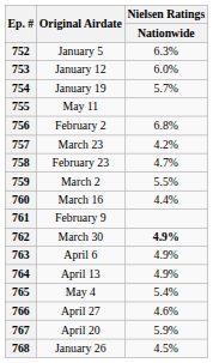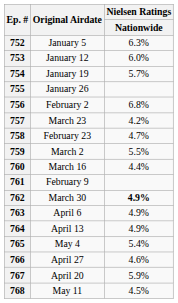755 | Original Airdate: May 11 -> January 26
768 | Original Airdate: January 26 -> May 11
